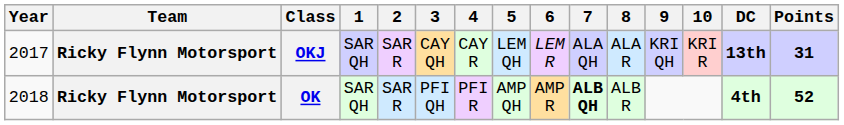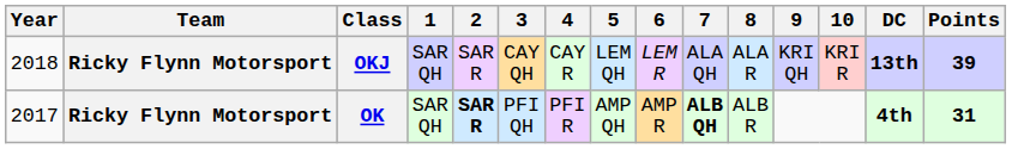OKJ | Year: 2017 -> 2018
OKJ | Points: 31 -> 39
OK | Year: 2018 -> 2017
OK | 2: normal -> bold
OK | Points: 52 -> 31
